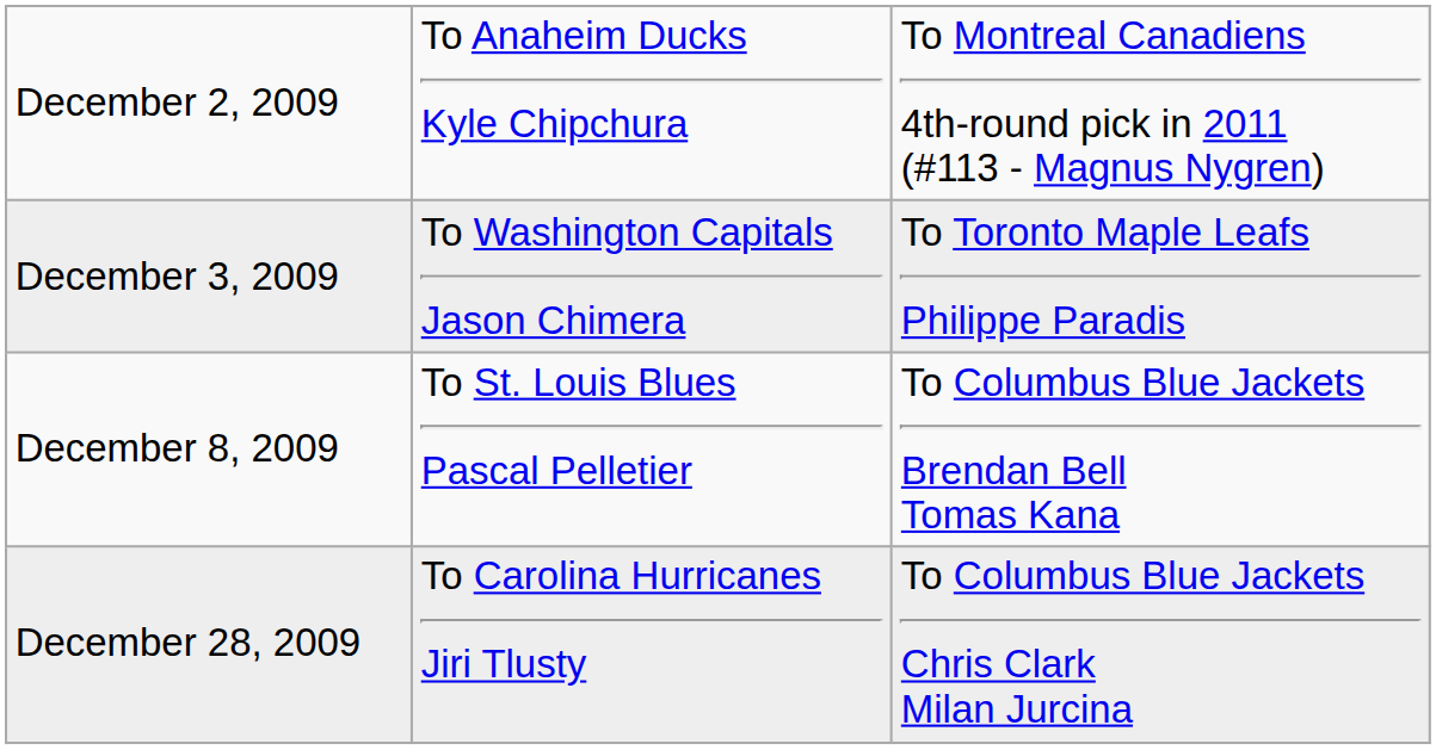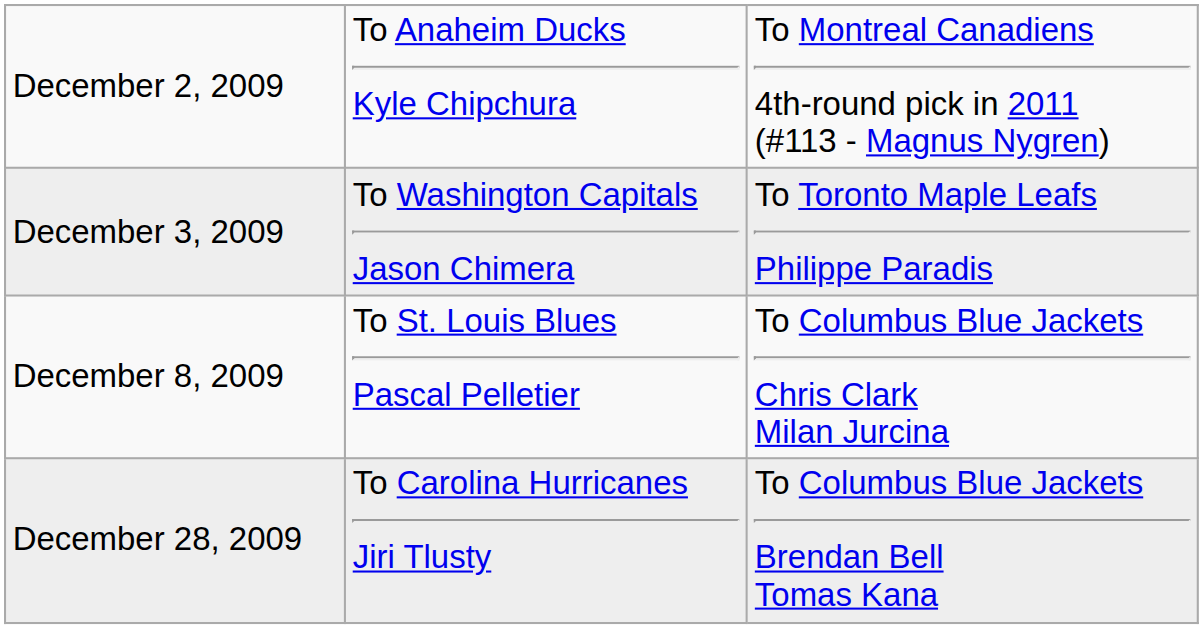December 8, 2009 | column 3: To Columbus Blue Jackets Brendan Bell Tomas Kana -> To Columbus Blue Jackets Chris Clark Milan Jurcina
December 28, 2009 | column 3: To Columbus Blue Jackets Chris Clark Milan Jurcina -> To Columbus Blue Jackets Brendan Bell Tomas Kana
